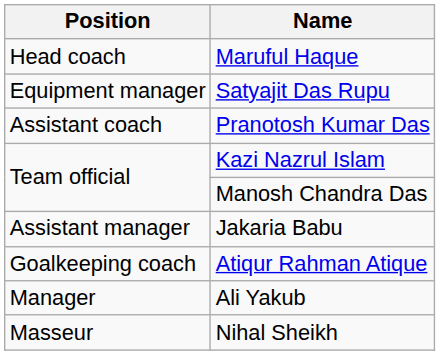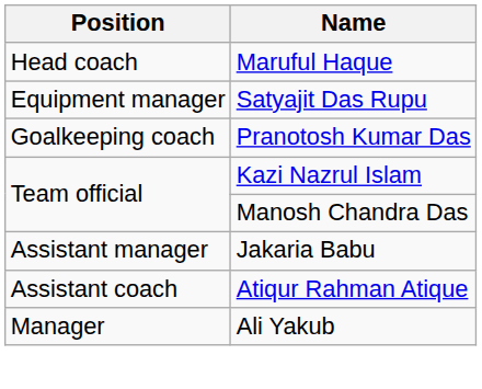Pranotosh Kumar Das | Position: Assistant coach -> Goalkeeping coach
Atiqur Rahman Atique | Position: Goalkeeping coach -> Assistant coach
- row: Masseur | Nihal Sheikh
